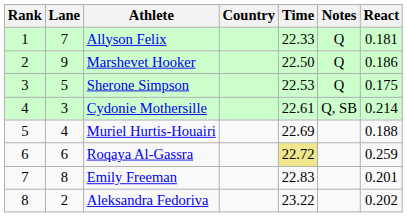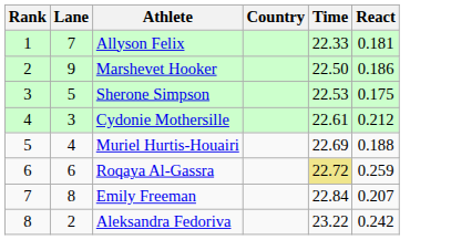- column: Notes | Q | Q | Q | Q, SB
Cydonie Mothersille | React: 0.214 -> 0.212
Emily Freeman | Time: 22.83 -> 22.84
Emily Freeman | React: 0.201 -> 0.207
Aleksandra Fedoriva | React: 0.202 -> 0.242
